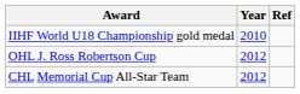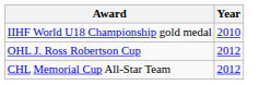- column: Ref
